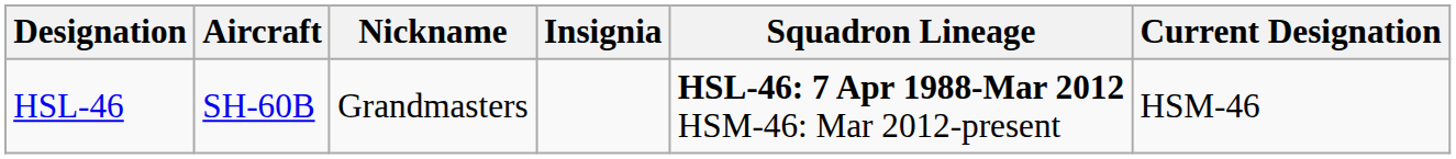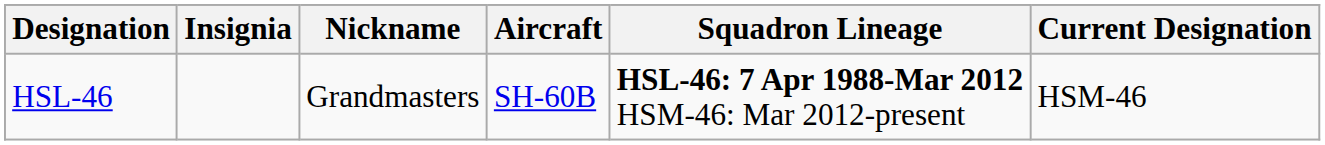columns swapped: Insignia <-> Aircraft
